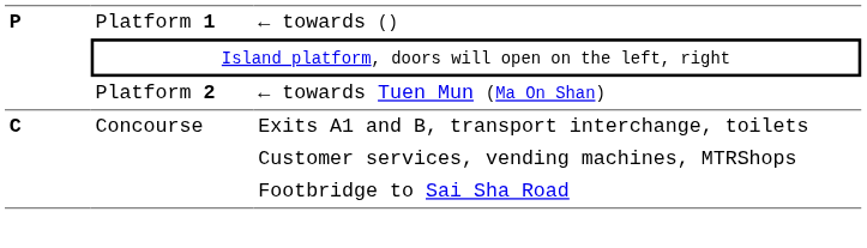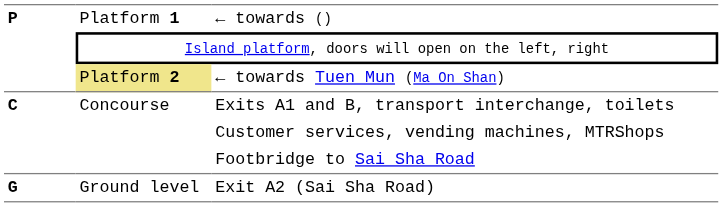← towards Tuen Mun (Ma On Shan) | column 2: no background -> khaki background
+ row: G | Ground level | Exit A2 (Sai Sha Road)
